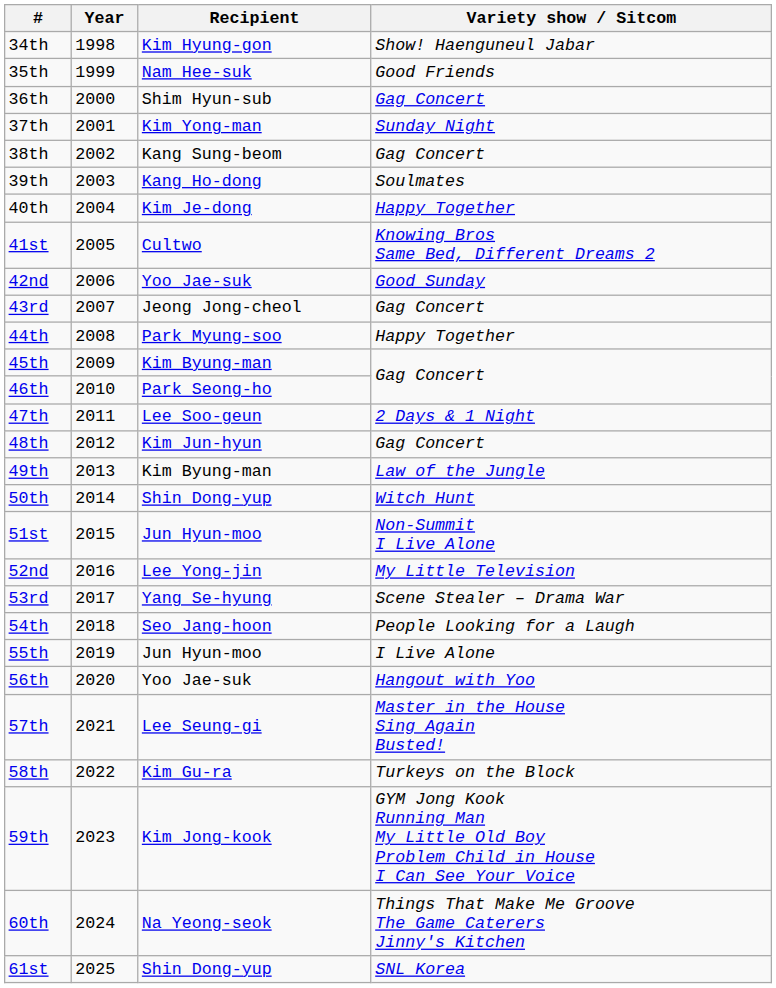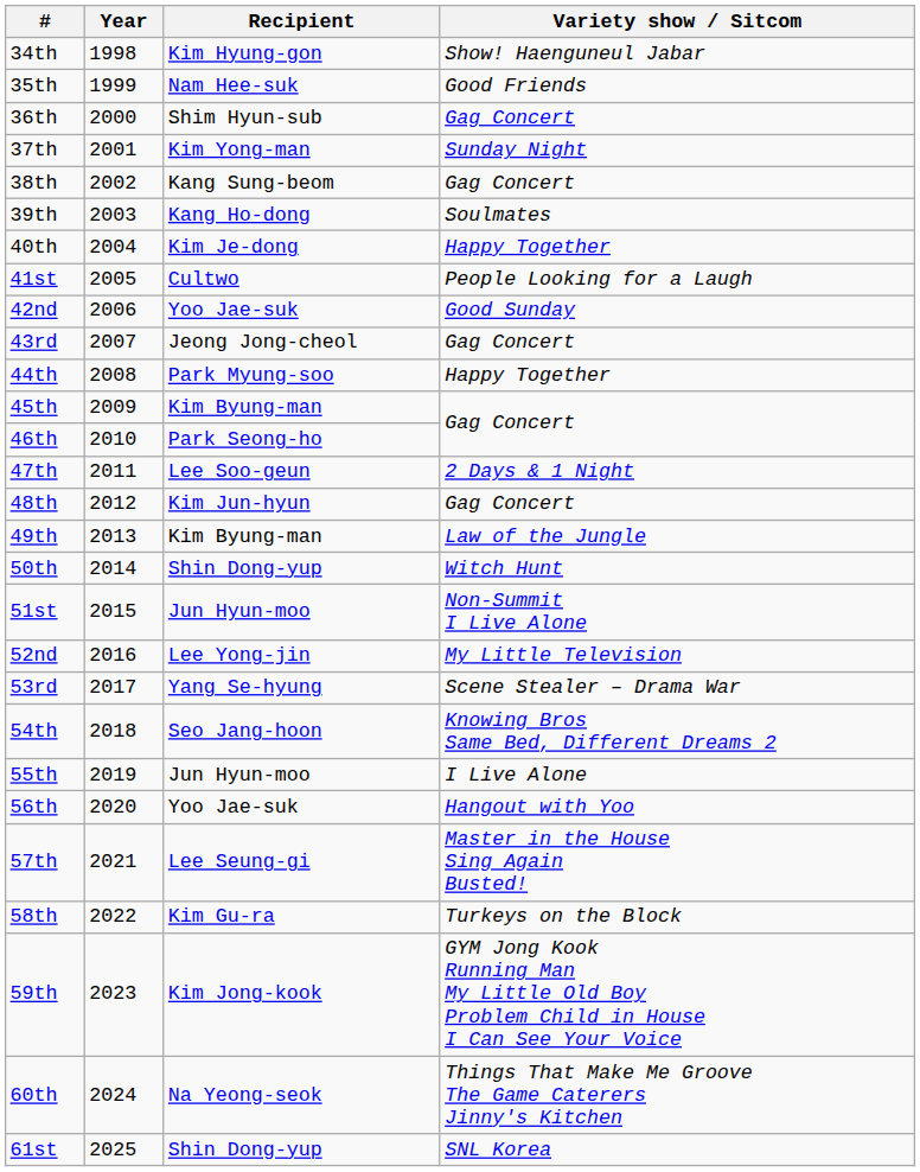41st | Variety show / Sitcom: Knowing Bros Same Bed, Different Dreams 2 -> People Looking for a Laugh
54th | Variety show / Sitcom: People Looking for a Laugh -> Knowing Bros Same Bed, Different Dreams 2
